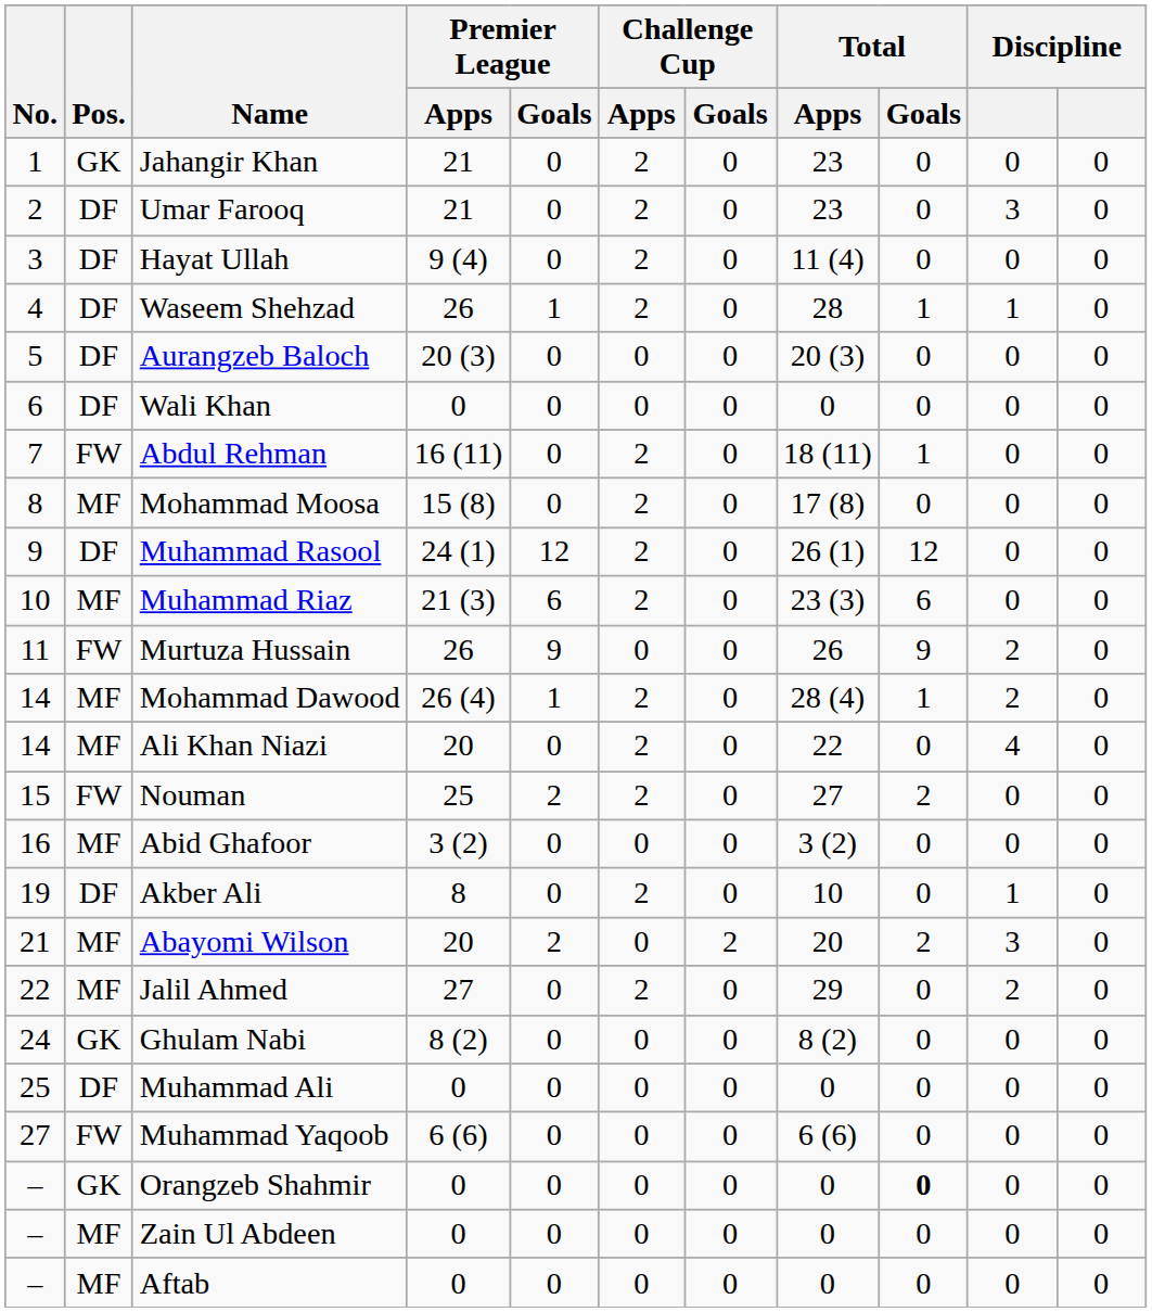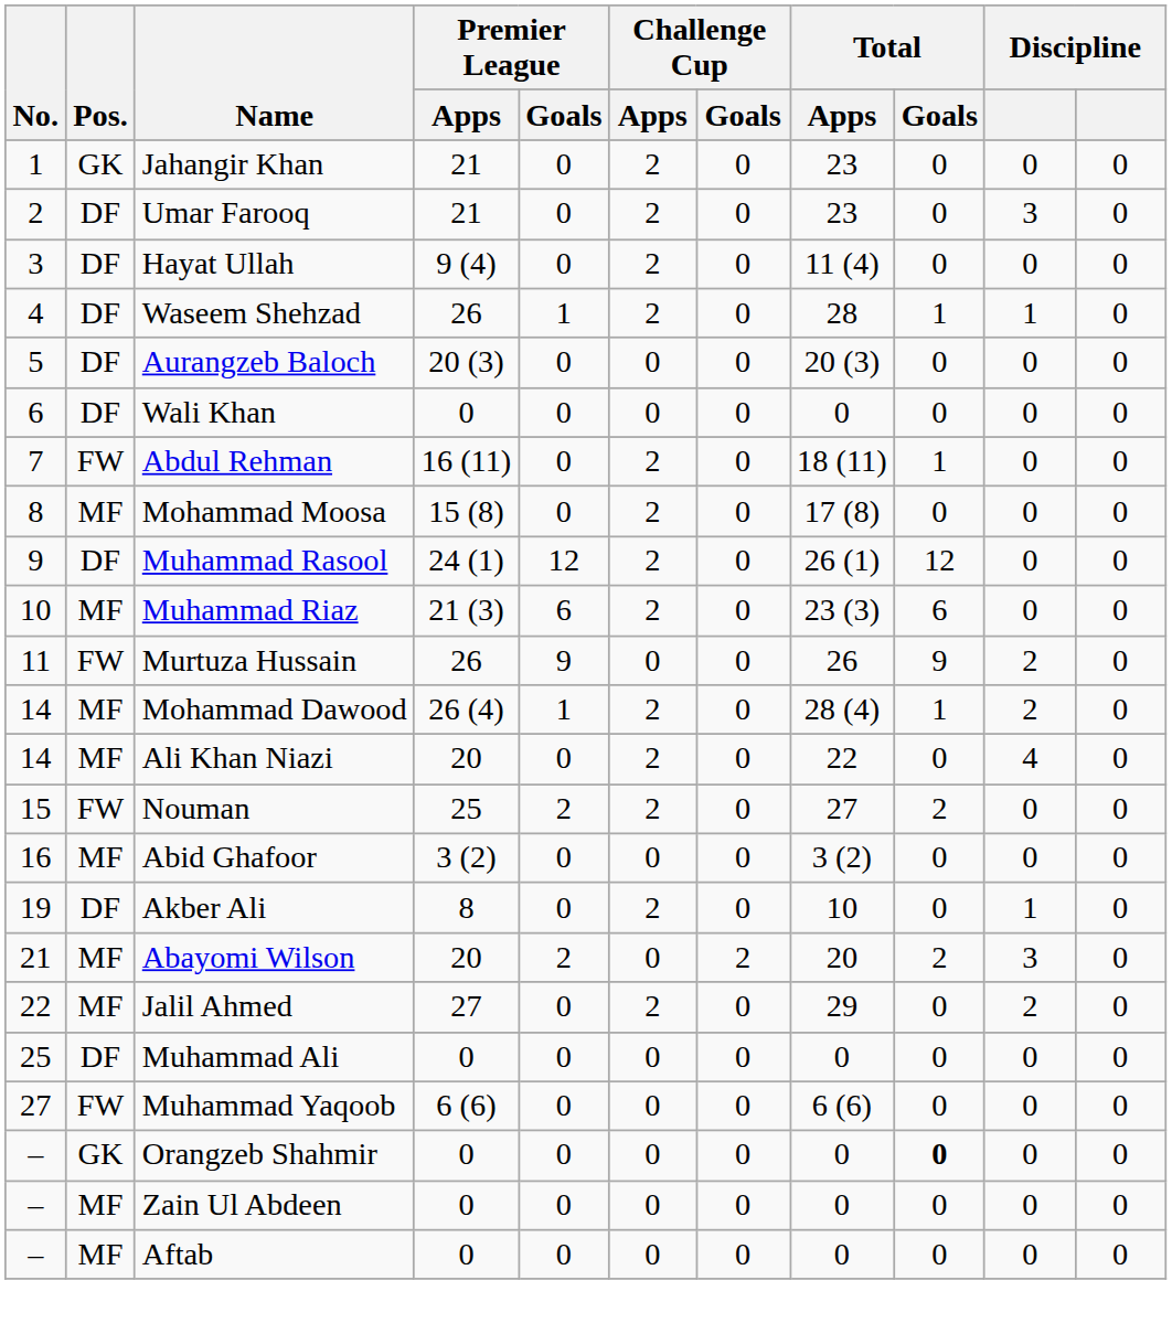- row: 24 | GK | Ghulam Nabi | 8 (2) | 0 | 0 | 0 | 8 (2) | 0 | 0 | 0
